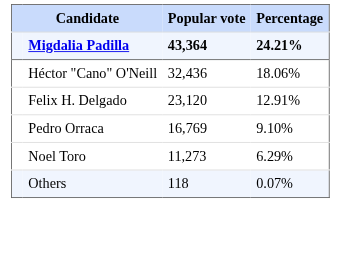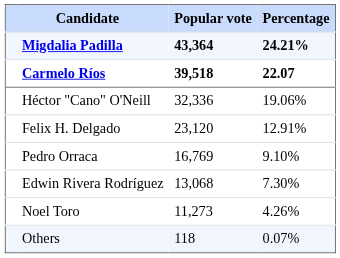+ row: Carmelo Ríos | 39,518 | 22.07
Héctor "Cano" O'Neill | Popular vote: 32,436 -> 32,336
Héctor "Cano" O'Neill | Percentage: 18.06% -> 19.06%
+ row: Edwin Rivera Rodríguez | 13,068 | 7.30%
Noel Toro | Percentage: 6.29% -> 4.26%
